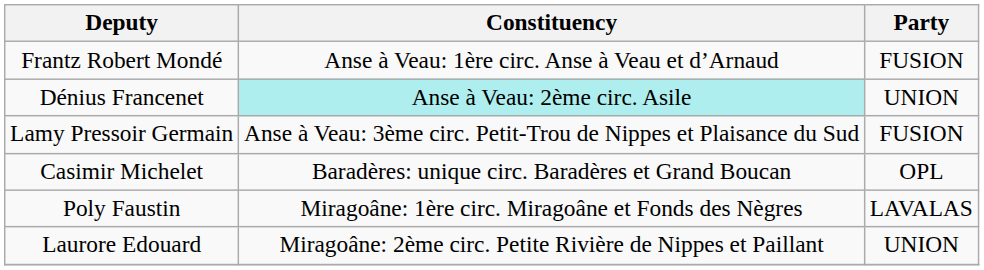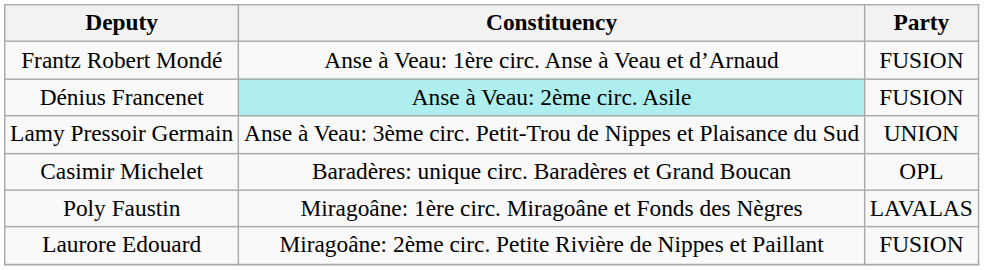Dénius Francenet | Party: UNION -> FUSION
Lamy Pressoir Germain | Party: FUSION -> UNION
Laurore Edouard | Party: UNION -> FUSION
